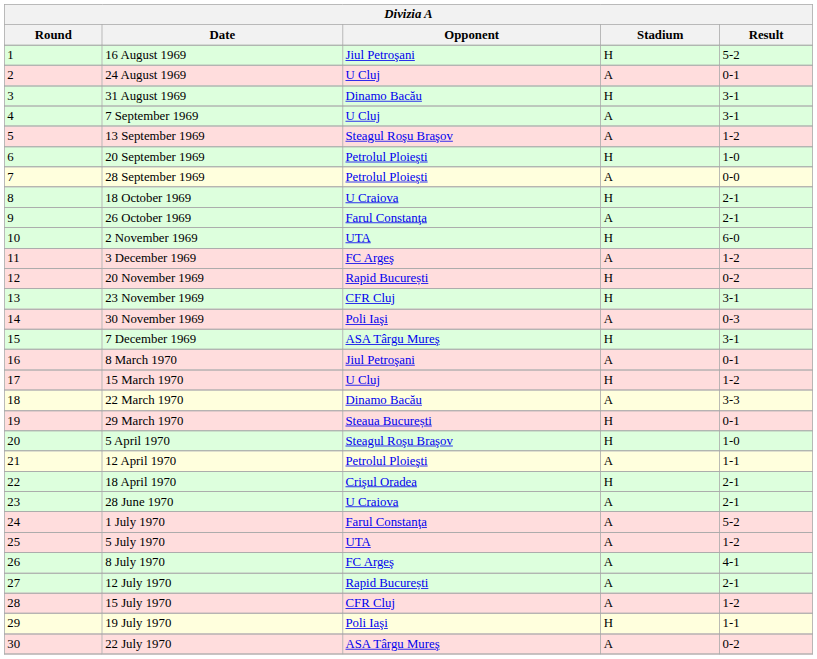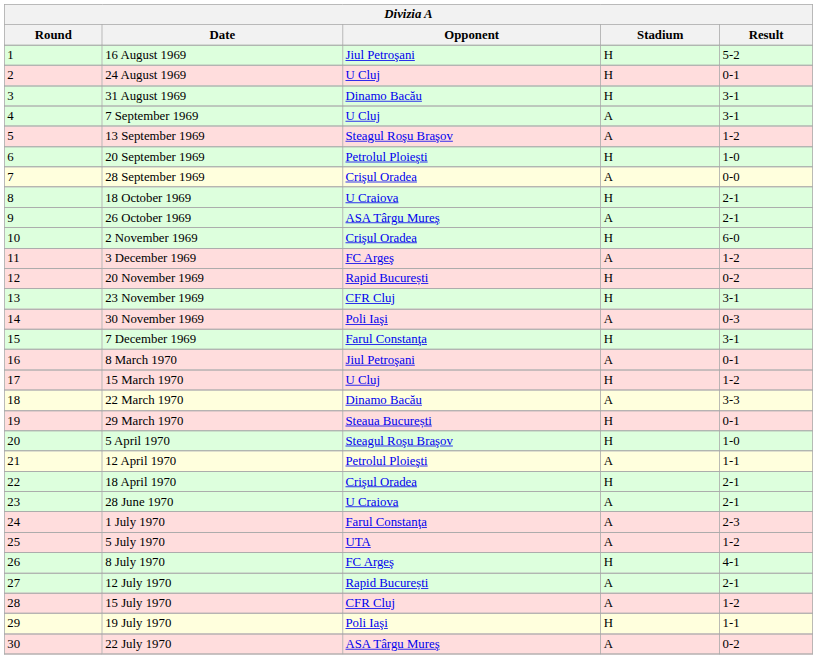24 August 1969 | Stadium: A -> H
28 September 1969 | Opponent: Petrolul Ploieşti -> Crişul Oradea
26 October 1969 | Opponent: Farul Constanţa -> ASA Târgu Mureş
2 November 1969 | Opponent: UTA -> Crişul Oradea
7 December 1969 | Opponent: ASA Târgu Mureş -> Farul Constanţa
1 July 1970 | Result: 5-2 -> 2-3
8 July 1970 | Stadium: A -> H
